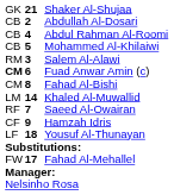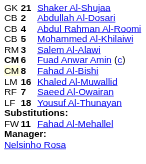Fahad Al-Bishi | column 1: no background -> lightyellow background
Khaled Al-Muwallid | column 2: 14 -> 16
- row: CF | 9 | Hamzah Idris
Fahad Al-Mehallel | column 2: 17 -> 11
